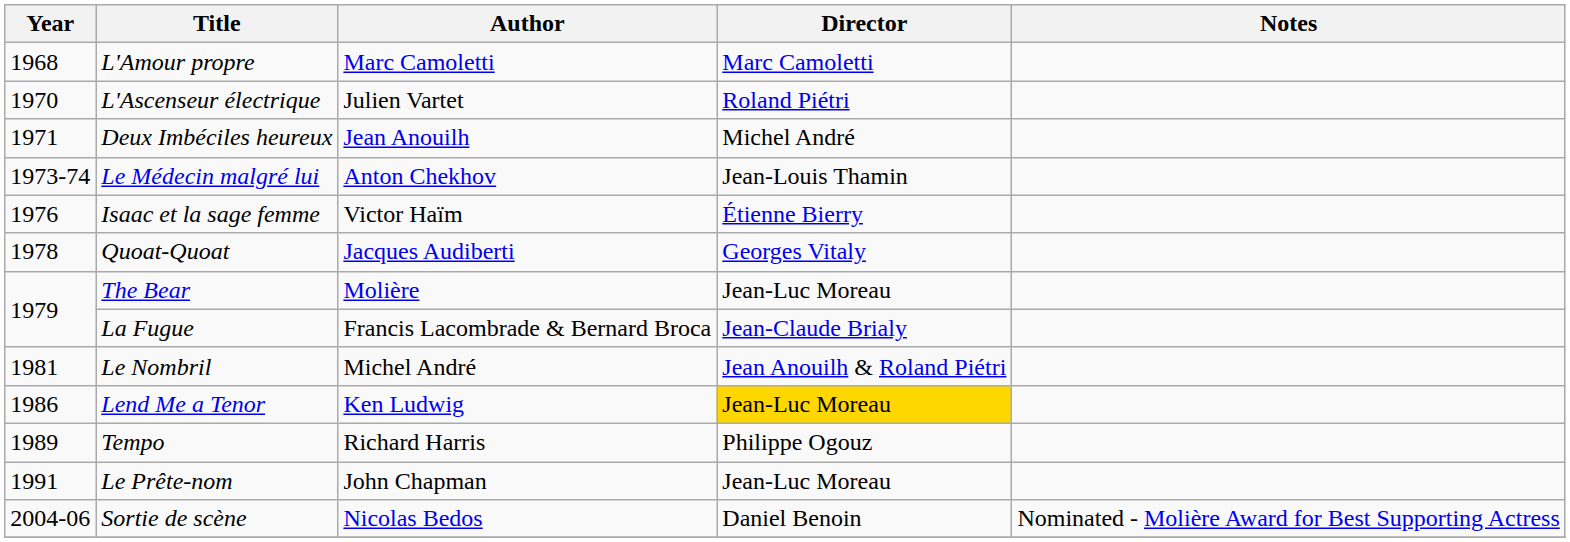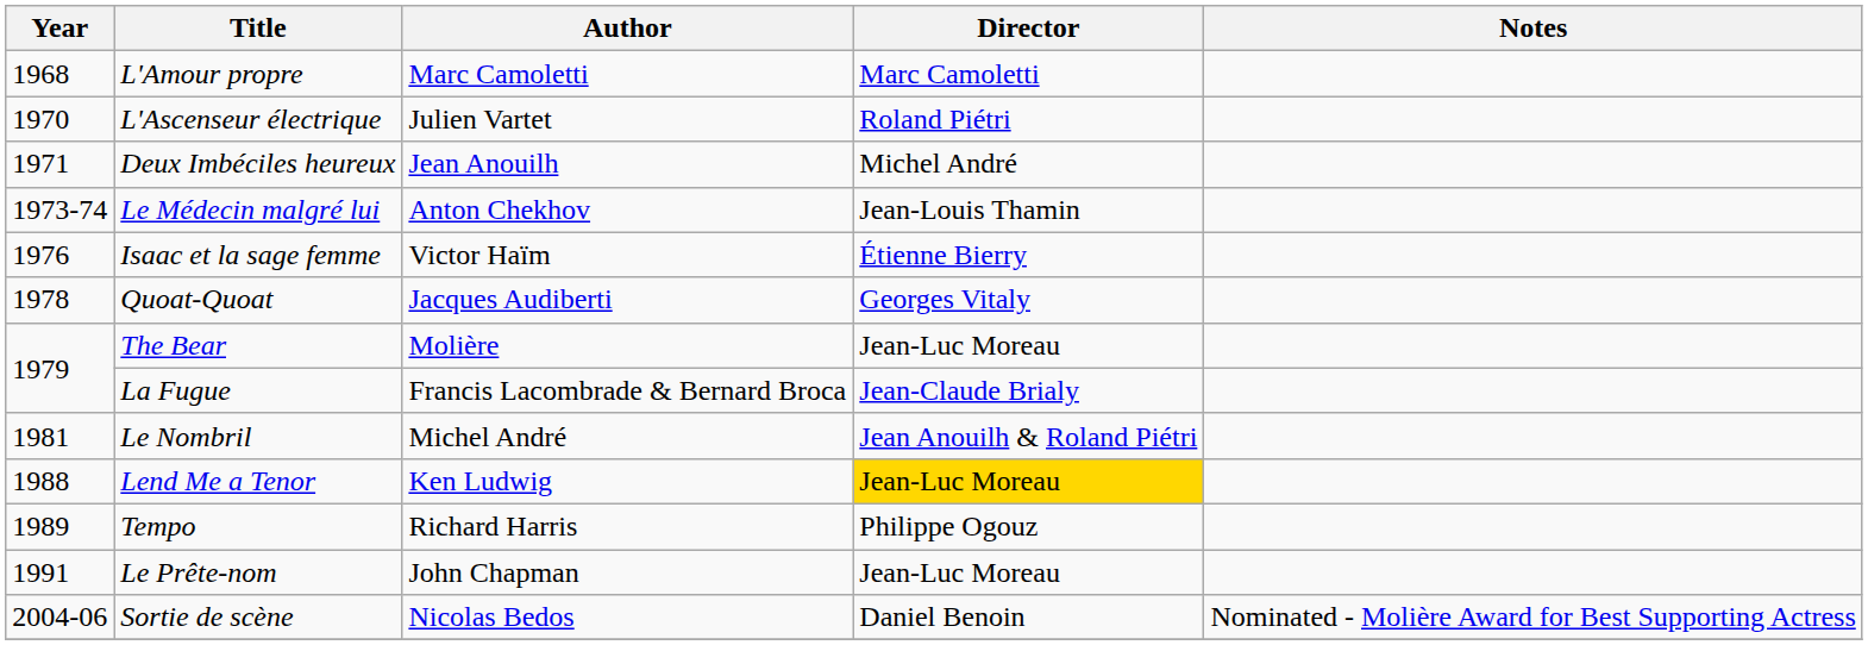Lend Me a Tenor | Year: 1986 -> 1988
